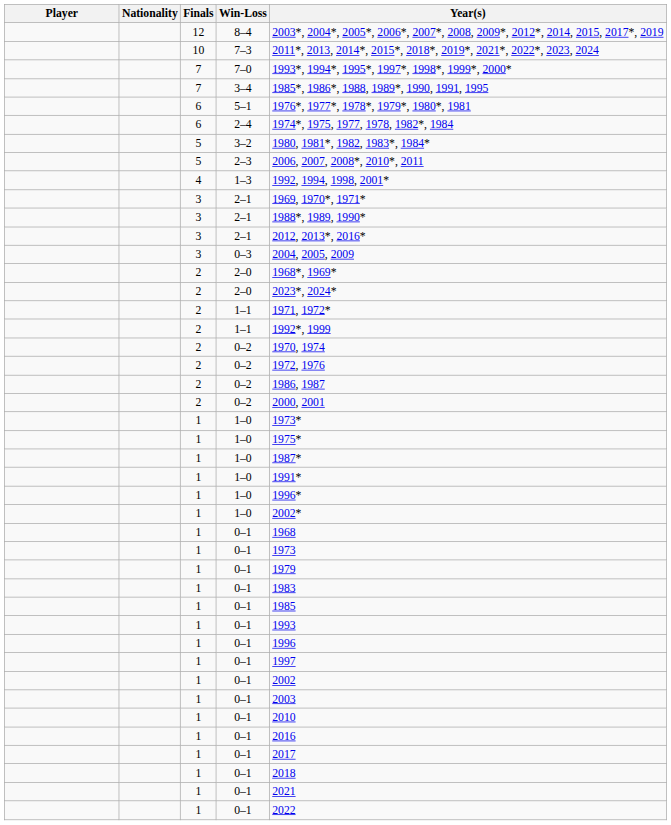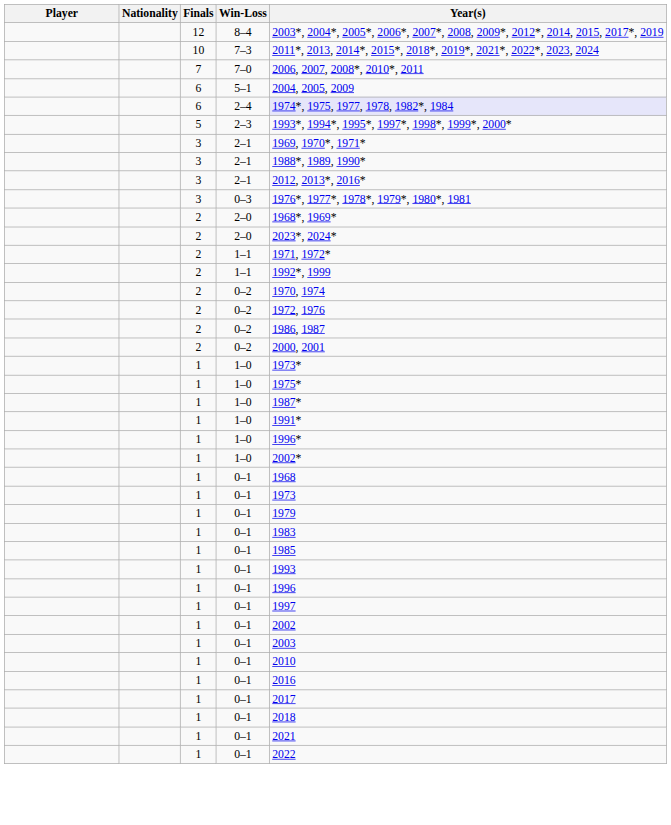7–0 | Year(s): 1993*, 1994*, 1995*, 1997*, 1998*, 1999*, 2000* -> 2006, 2007, 2008*, 2010*, 2011
- row: 7 | 3–4 | 1985*, 1986*, 1988, 1989*, 1990, 1991, 1995
5–1 | Year(s): 1976*, 1977*, 1978*, 1979*, 1980*, 1981 -> 2004, 2005, 2009
2–4 | Year(s): no background -> lavender background
- row: 5 | 3–2 | 1980, 1981*, 1982, 1983*, 1984*
2–3 | Year(s): 2006, 2007, 2008*, 2010*, 2011 -> 1993*, 1994*, 1995*, 1997*, 1998*, 1999*, 2000*
- row: 4 | 1–3 | 1992, 1994, 1998, 2001*
0–3 | Year(s): 2004, 2005, 2009 -> 1976*, 1977*, 1978*, 1979*, 1980*, 1981
